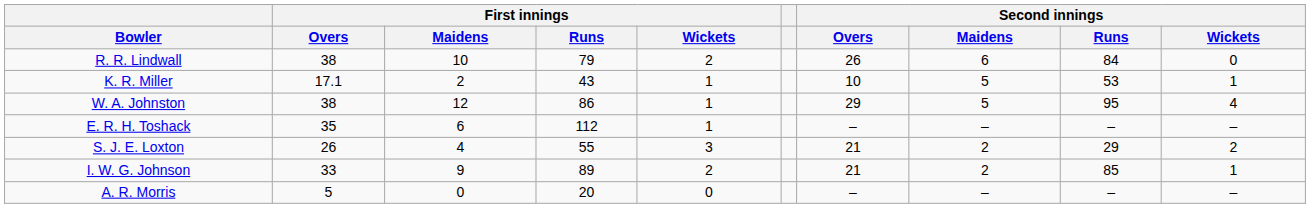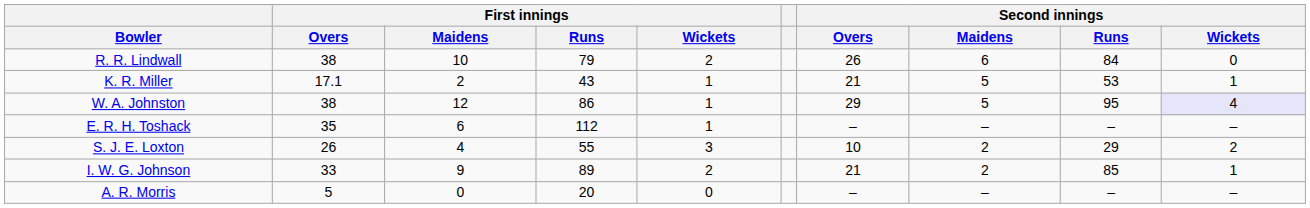K. R. Miller | Second innings / Overs: 10 -> 21
W. A. Johnston | Second innings / Wickets: no background -> lavender background
S. J. E. Loxton | Second innings / Overs: 21 -> 10
